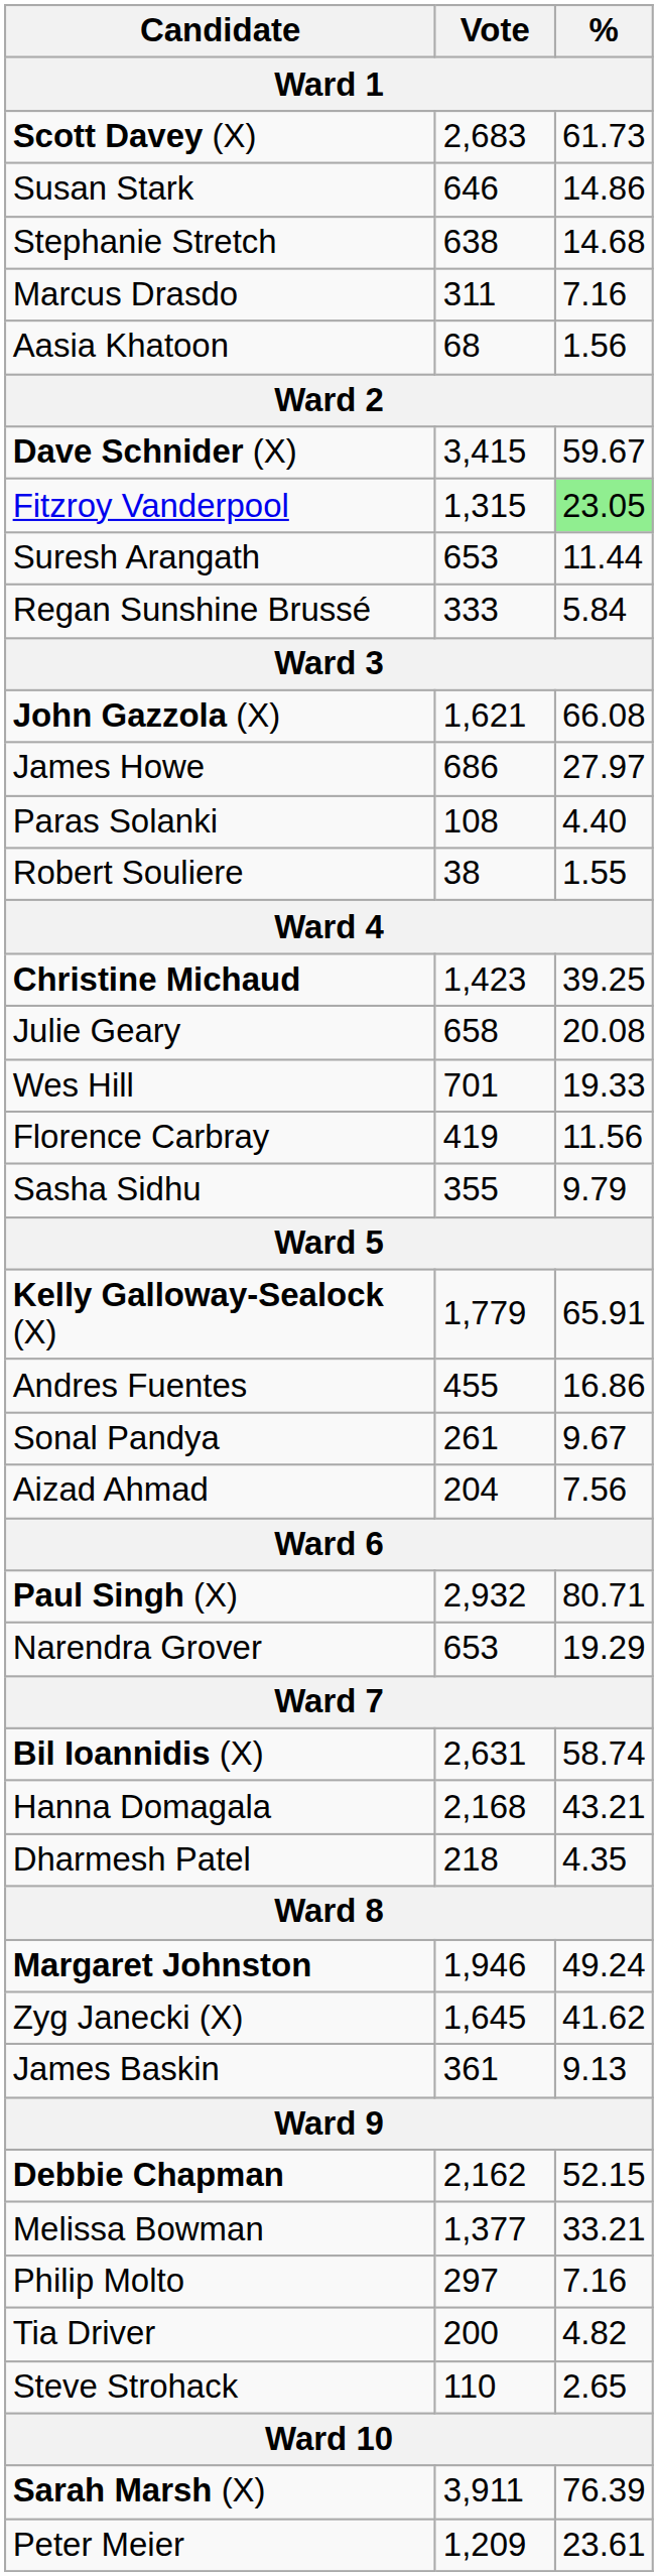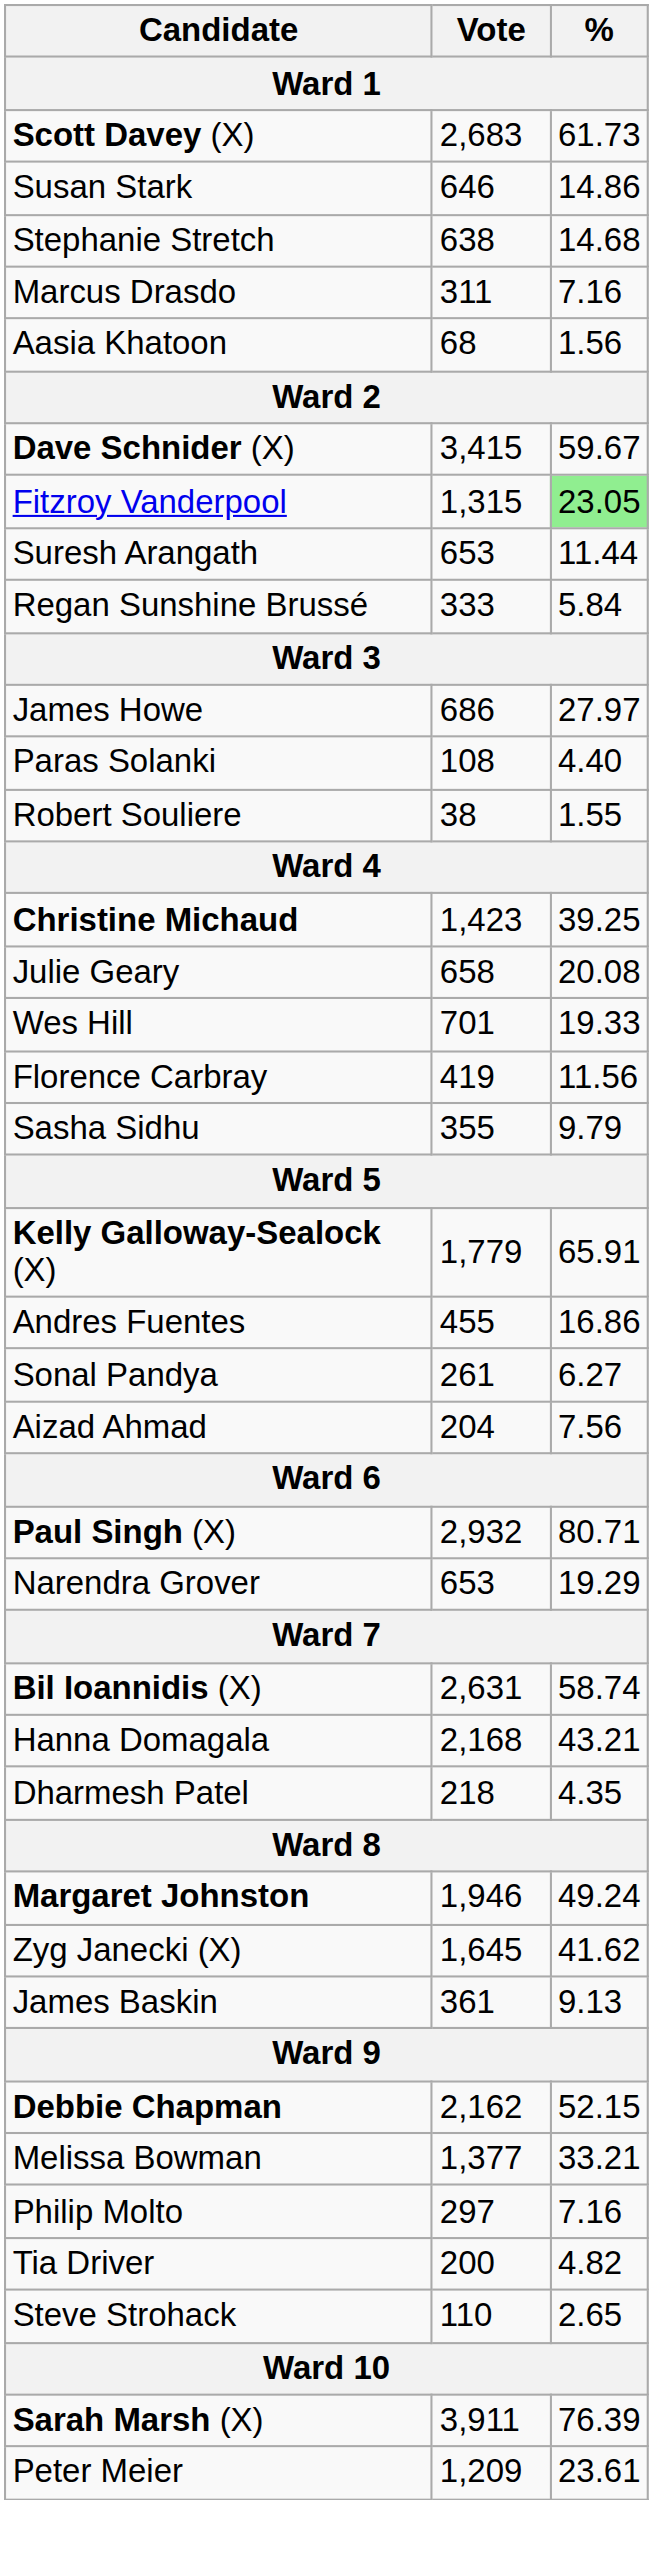- row: John Gazzola (X) | 1,621 | 66.08
Sonal Pandya | %: 9.67 -> 6.27
